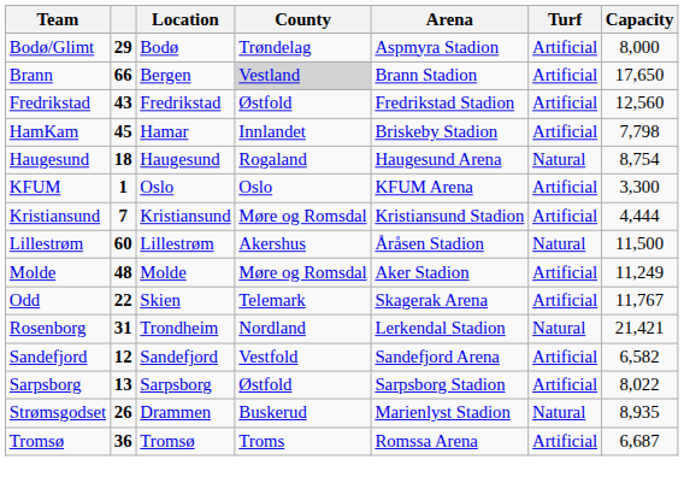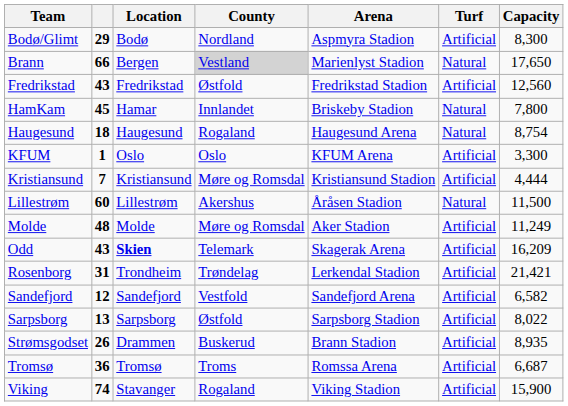Bodø/Glimt | County: Trøndelag -> Nordland
Bodø/Glimt | Capacity: 8,000 -> 8,300
Brann | Arena: Brann Stadion -> Marienlyst Stadion
Brann | Turf: Artificial -> Natural
HamKam | Turf: Artificial -> Natural
HamKam | Capacity: 7,798 -> 7,800
Odd | column 2: 22 -> 43
Odd | Location: normal -> bold
Odd | Capacity: 11,767 -> 16,209
Rosenborg | County: Nordland -> Trøndelag
Rosenborg | Turf: Natural -> Artificial
Strømsgodset | Arena: Marienlyst Stadion -> Brann Stadion
Strømsgodset | Turf: Natural -> Artificial
+ row: Viking | 74 | Stavanger | Rogaland | Viking Stadion | Artificial | 15,900
